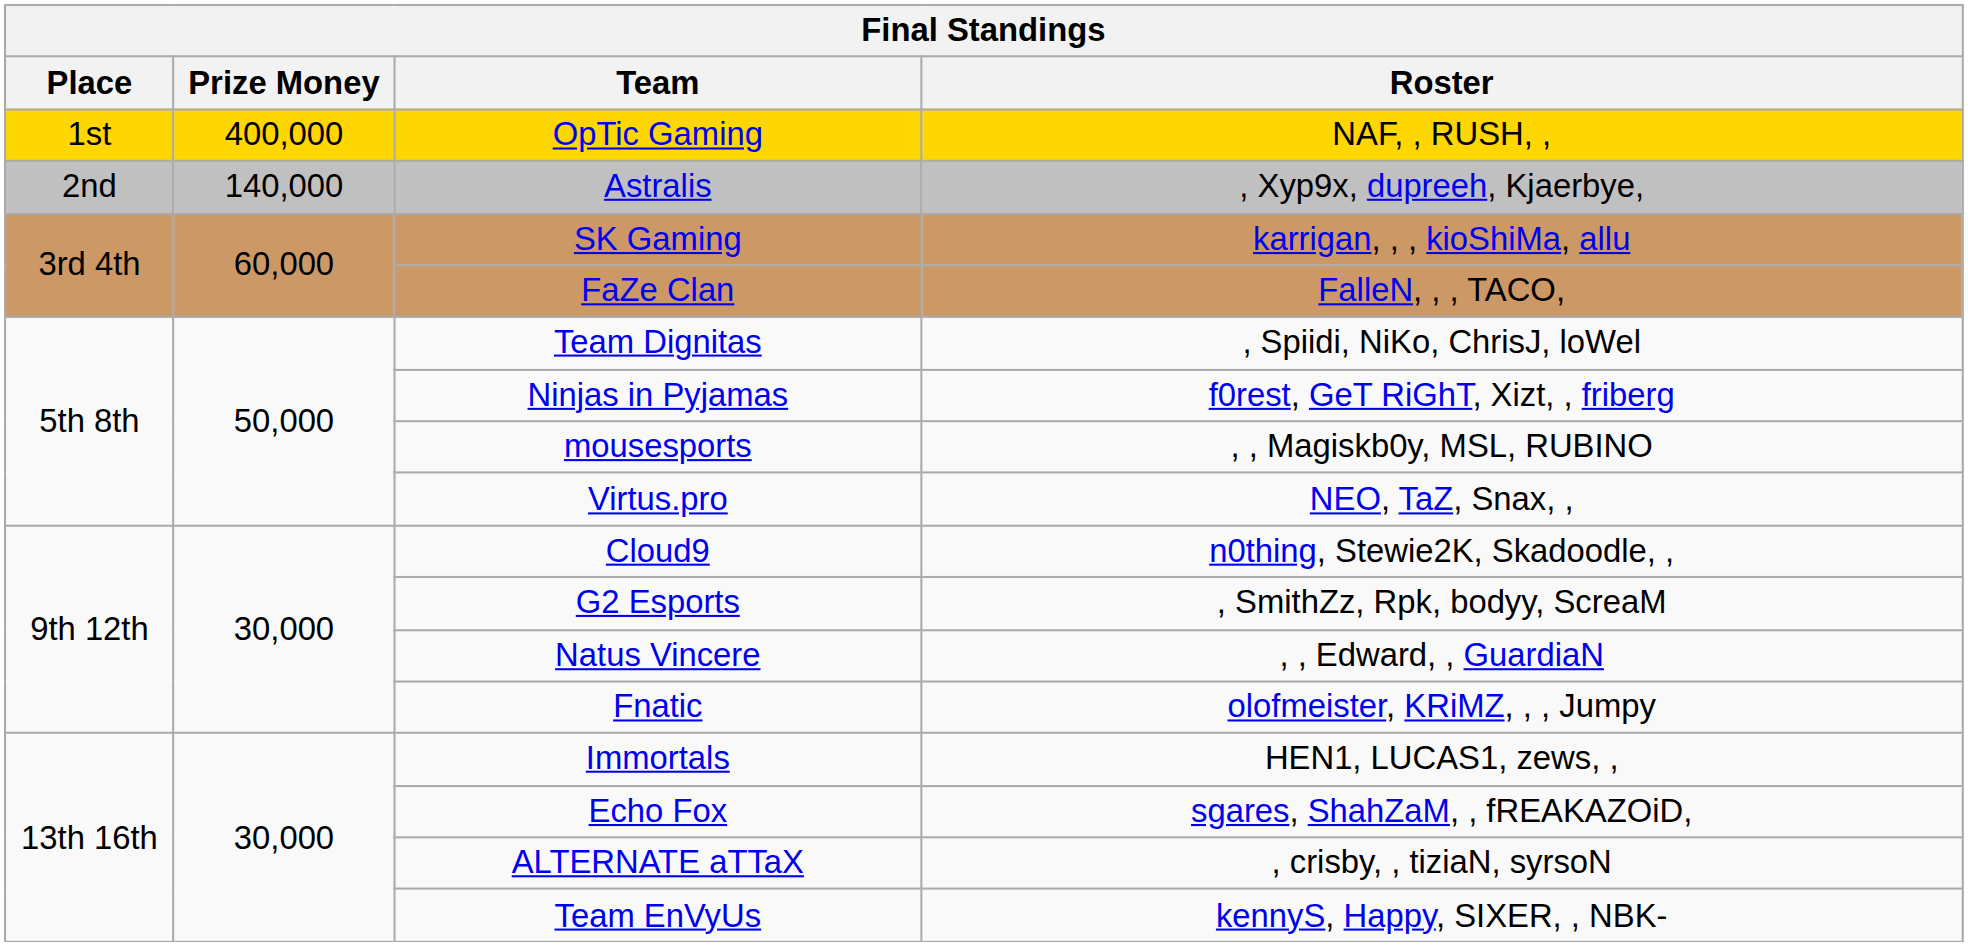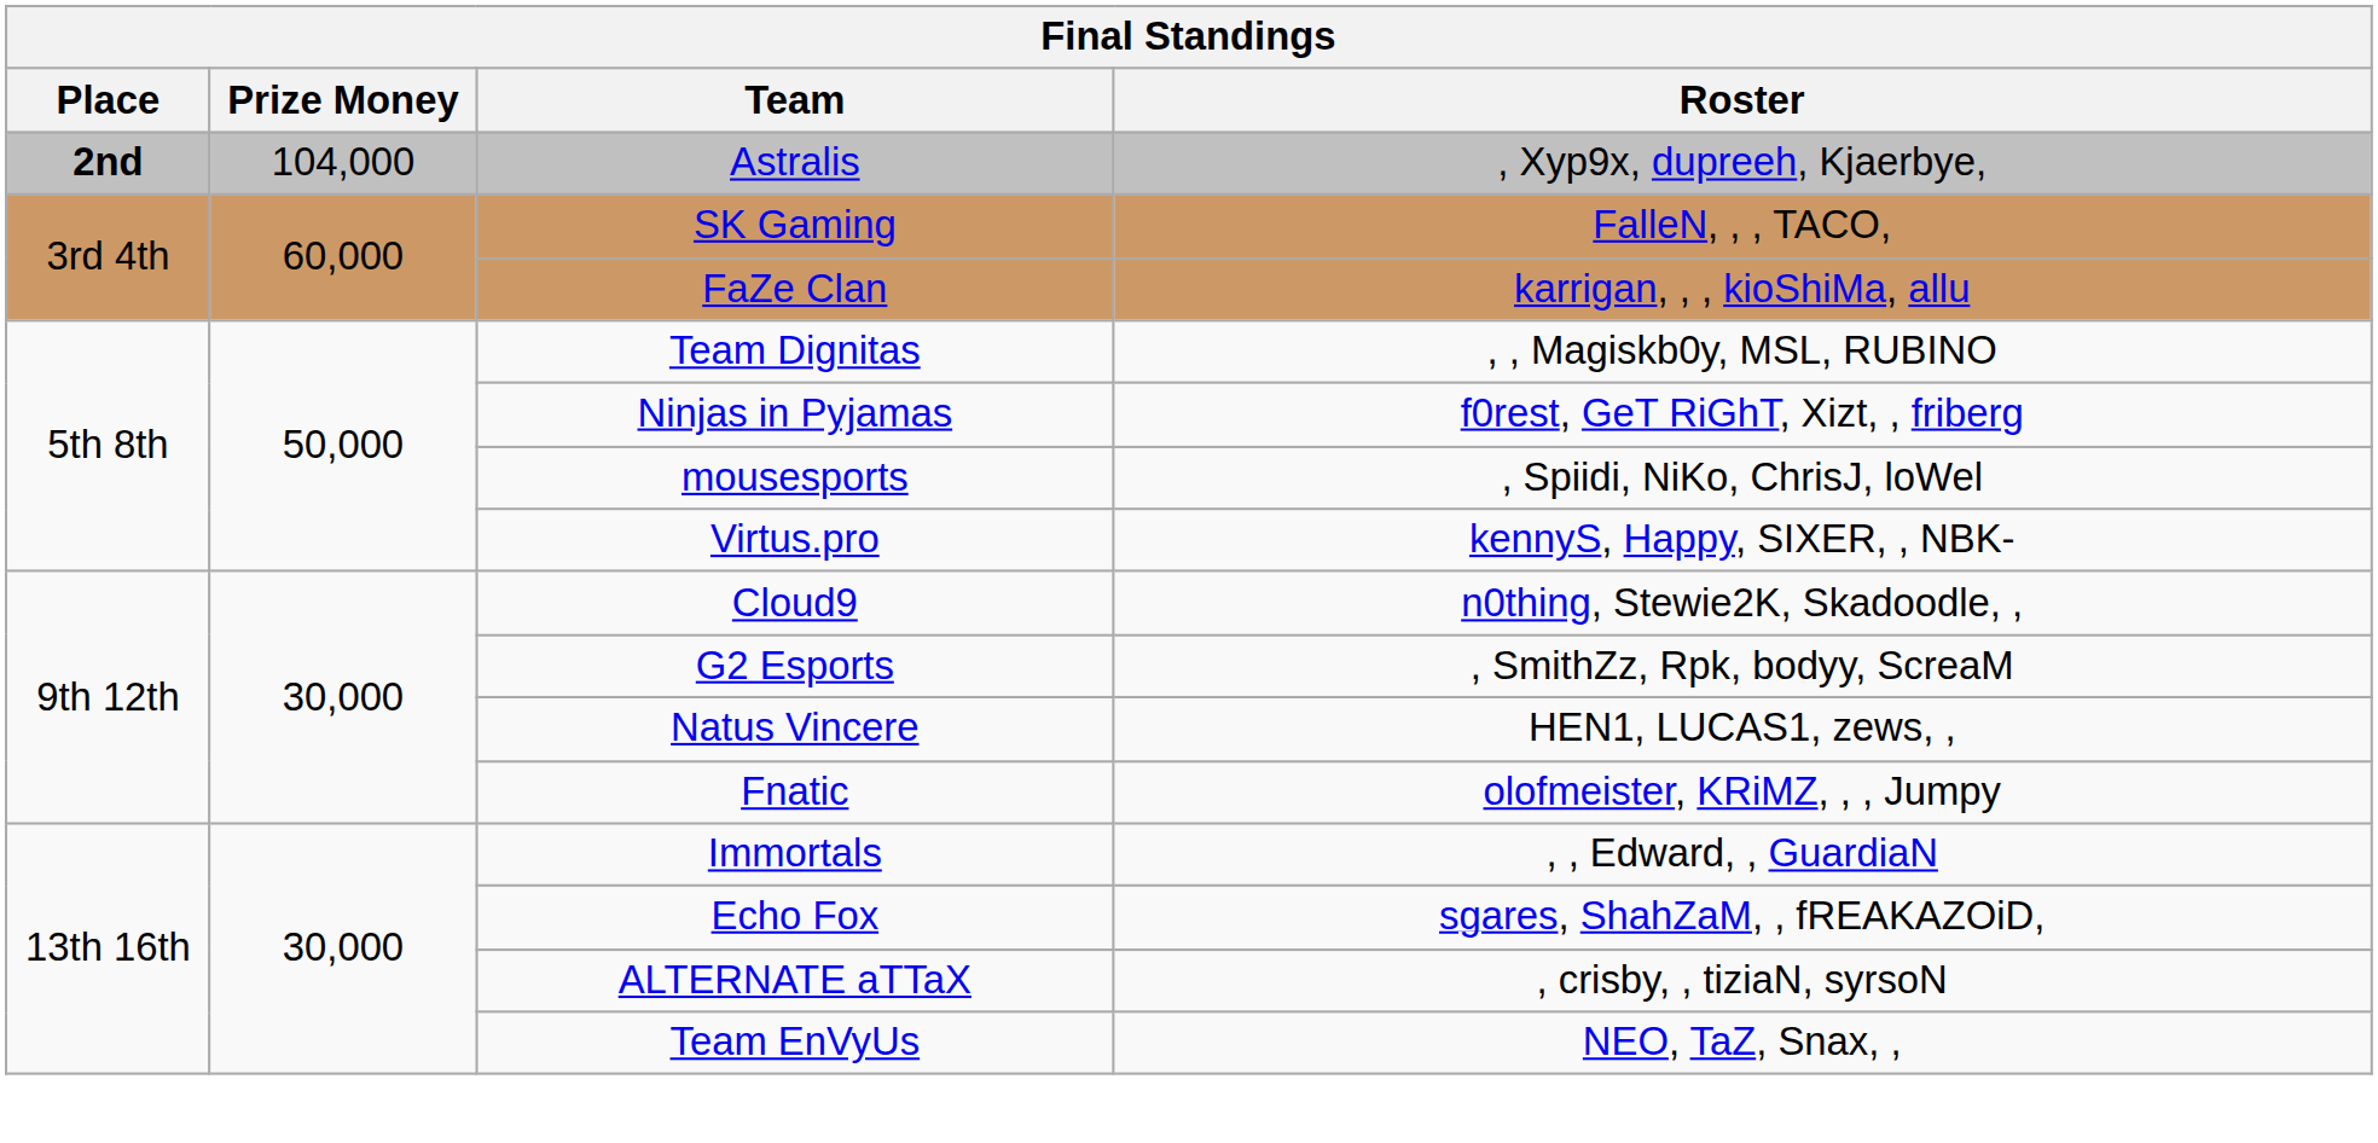- row: 1st | 400,000 | OpTic Gaming | NAF, , RUSH, ,
Astralis | Place: normal -> bold
Astralis | Prize Money: 140,000 -> 104,000
SK Gaming | Roster: karrigan, , , kioShiMa, allu -> FalleN, , , TACO,
FaZe Clan | Roster: FalleN, , , TACO, -> karrigan, , , kioShiMa, allu
Team Dignitas | Roster: , Spiidi, NiKo, ChrisJ, loWel -> , , Magiskb0y, MSL, RUBINO
mousesports | Roster: , , Magiskb0y, MSL, RUBINO -> , Spiidi, NiKo, ChrisJ, loWel
Virtus.pro | Roster: NEO, TaZ, Snax, , -> kennyS, Happy, SIXER, , NBK-
Natus Vincere | Roster: , , Edward, , GuardiaN -> HEN1, LUCAS1, zews, ,
Immortals | Roster: HEN1, LUCAS1, zews, , -> , , Edward, , GuardiaN
Team EnVyUs | Roster: kennyS, Happy, SIXER, , NBK- -> NEO, TaZ, Snax, ,
